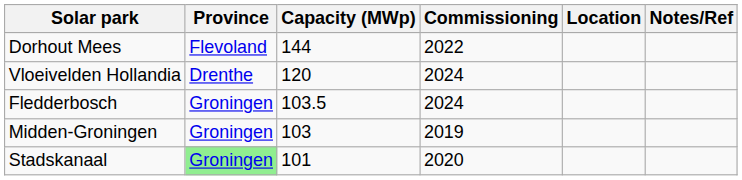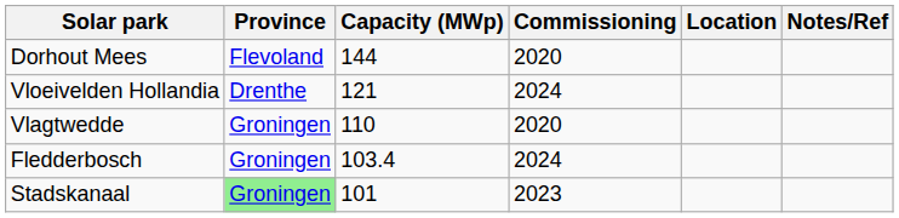Dorhout Mees | Commissioning: 2022 -> 2020
Vloeivelden Hollandia | Capacity (MWp): 120 -> 121
+ row: Vlagtwedde | Groningen | 110 | 2020
Fledderbosch | Capacity (MWp): 103.5 -> 103.4
- row: Midden-Groningen | Groningen | 103 | 2019
Stadskanaal | Commissioning: 2020 -> 2023
